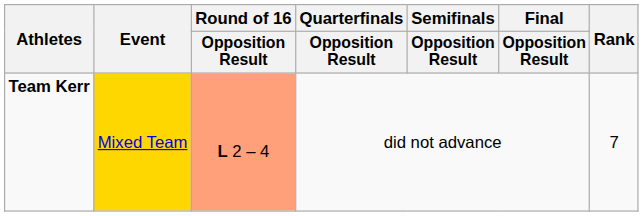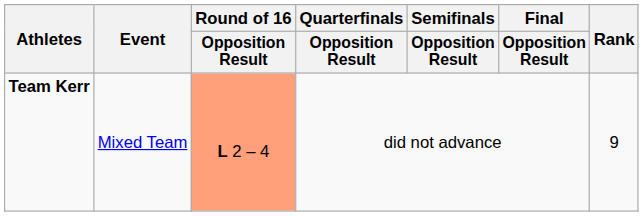Team Kerr | Event: gold background -> no background
Team Kerr | Rank: 7 -> 9
